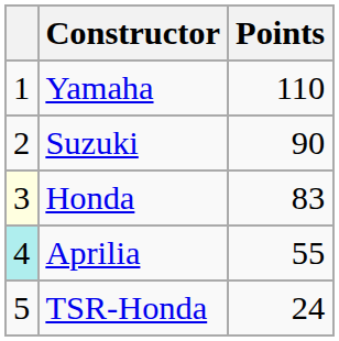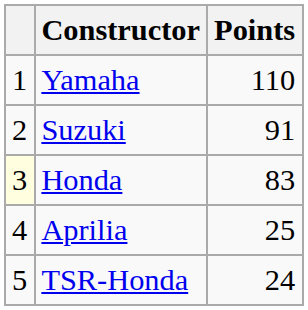Suzuki | Points: 90 -> 91
Aprilia | column 1: paleturquoise background -> no background
Aprilia | Points: 55 -> 25
